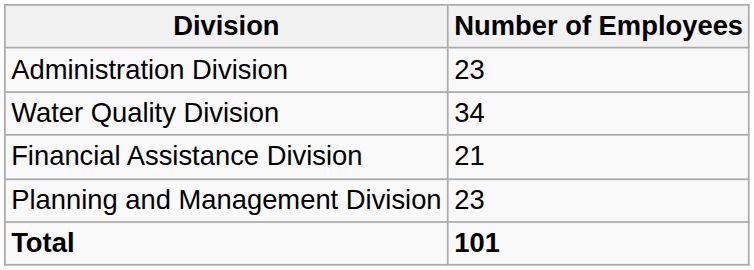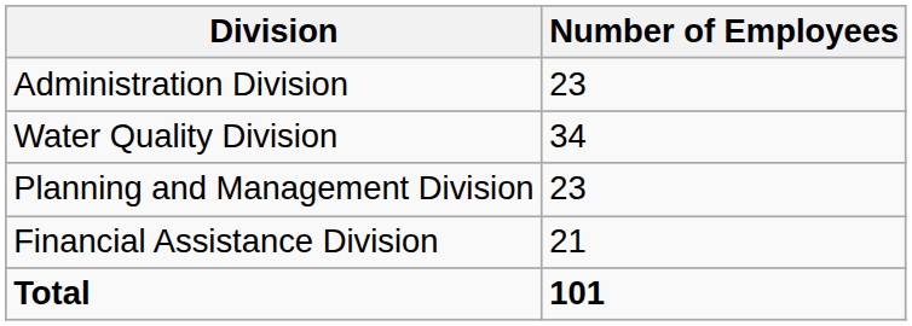rows swapped: Financial Assistance Division <-> Planning and Management Division
